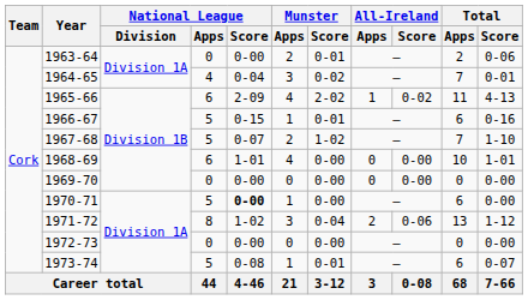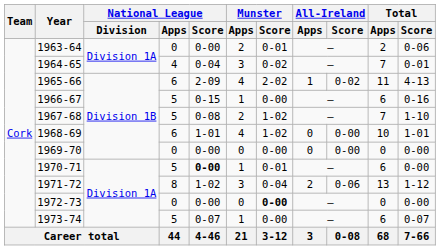1966-67 | Munster / Score: 0-01 -> 0-00
1967-68 | National League / Score: 0-07 -> 0-08
1968-69 | Munster / Score: 0-00 -> 1-02
1970-71 | Munster / Score: 0-00 -> 0-01
1972-73 | Munster / Score: normal -> bold
1973-74 | National League / Score: 0-08 -> 0-07
1973-74 | Munster / Score: 0-01 -> 0-00
